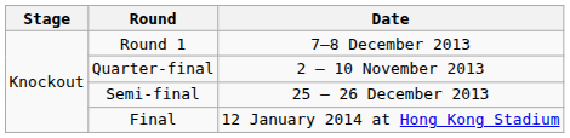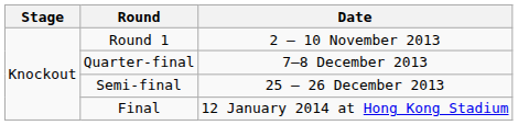Round 1 | Date: 7–8 December 2013 -> 2 – 10 November 2013
Quarter-final | Date: 2 – 10 November 2013 -> 7–8 December 2013
